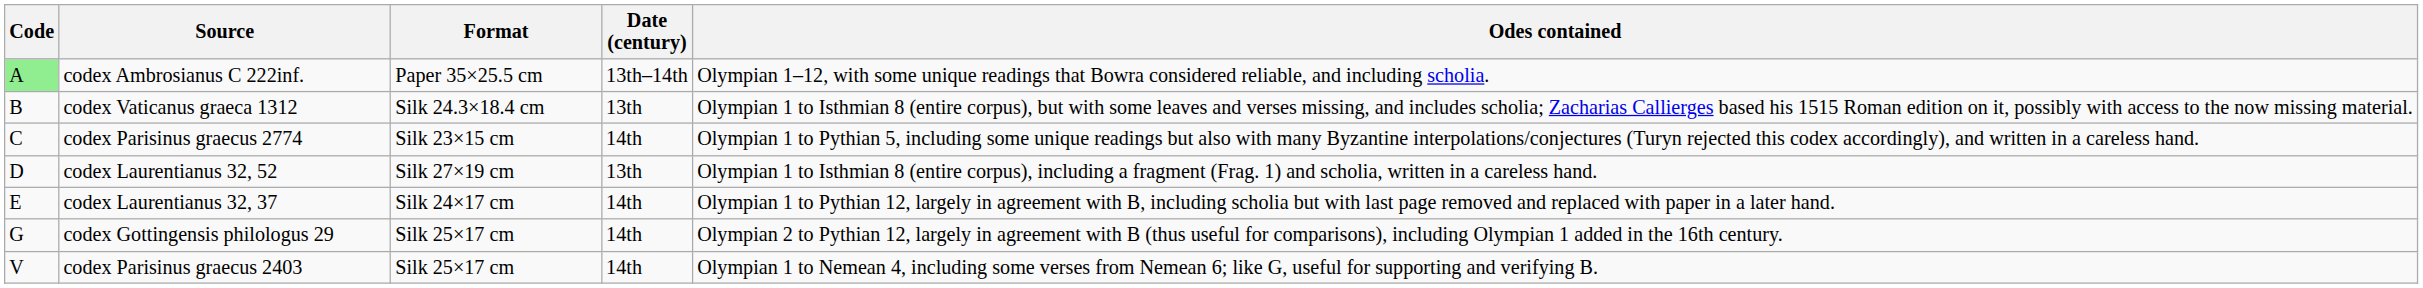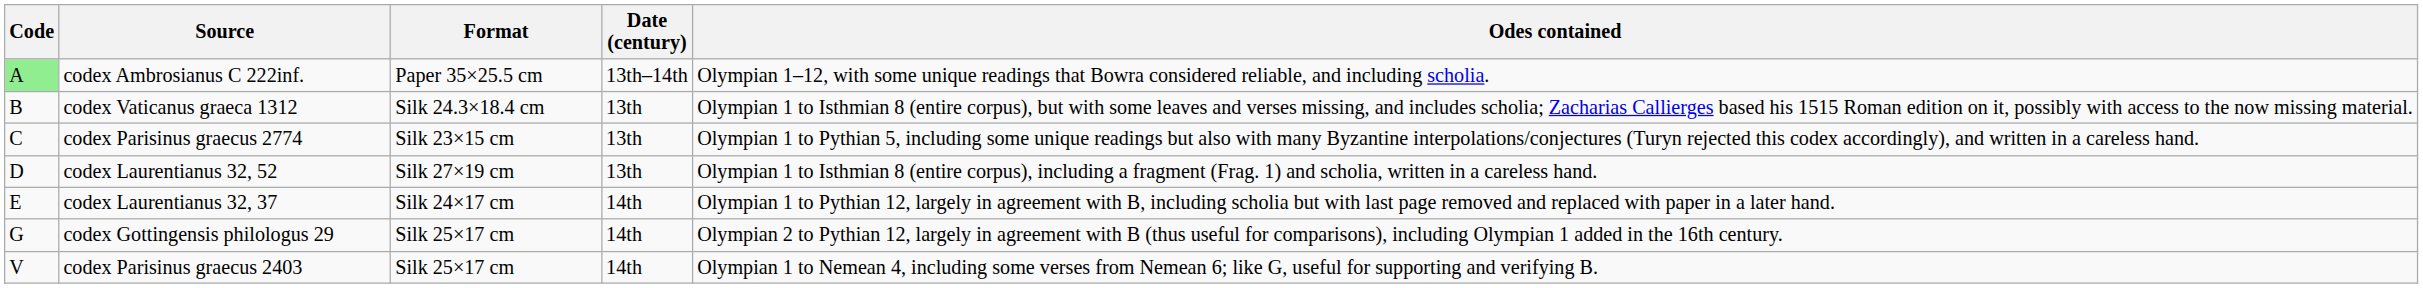codex Parisinus graecus 2774 | Date (century): 14th -> 13th
